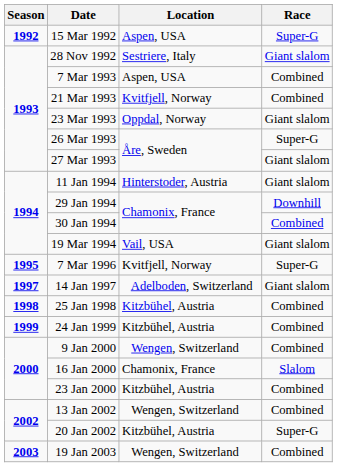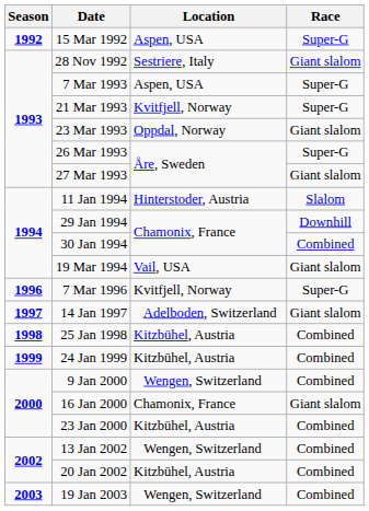7 Mar 1993 | Race: Combined -> Super-G
21 Mar 1993 | Race: Combined -> Super-G
11 Jan 1994 | Race: Giant slalom -> Slalom
7 Mar 1996 | Season: 1995 -> 1996
16 Jan 2000 | Race: Slalom -> Giant slalom
20 Jan 2002 | Race: Super-G -> Combined
